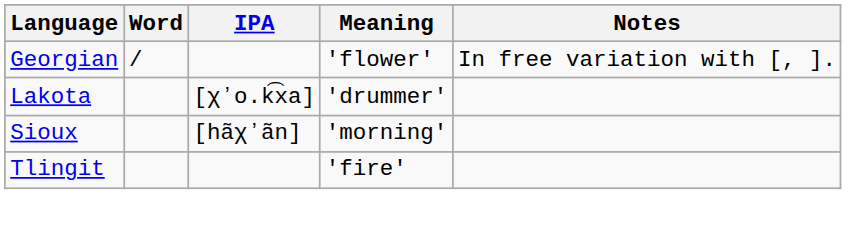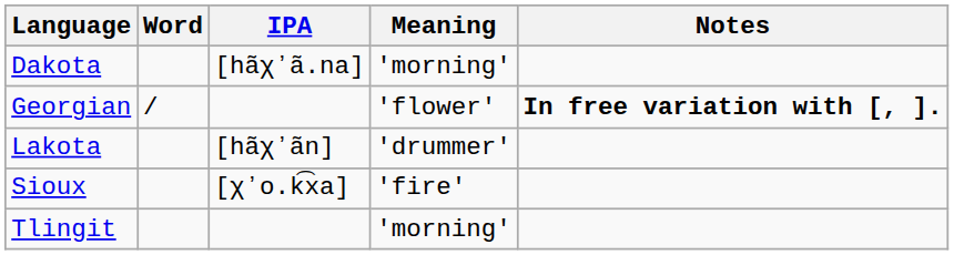+ row: Dakota | [hãχʼã.na] | 'morning'
Georgian | Notes: normal -> bold
Lakota | IPA: [χʼo.k͡xa] -> [hãχʼãn]
Sioux | IPA: [hãχʼãn] -> [χʼo.k͡xa]
Sioux | Meaning: 'morning' -> 'fire'
Tlingit | Meaning: 'fire' -> 'morning'
